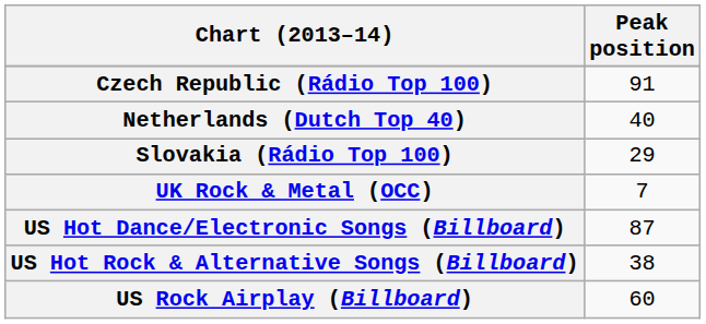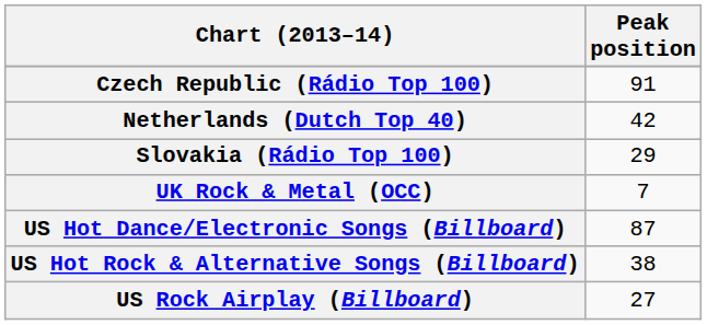Netherlands (Dutch Top 40) | Peak position: 40 -> 42
US Rock Airplay (Billboard) | Peak position: 60 -> 27
